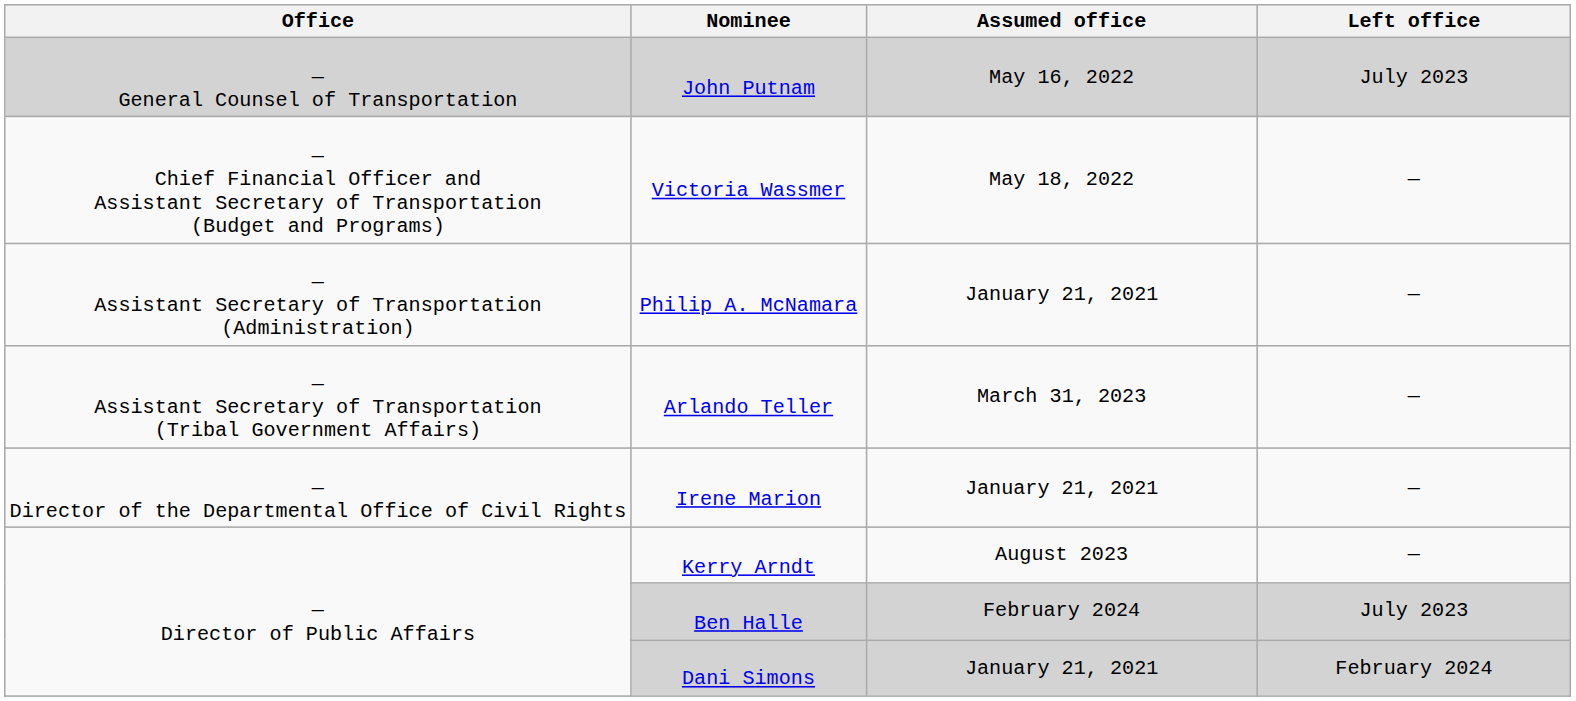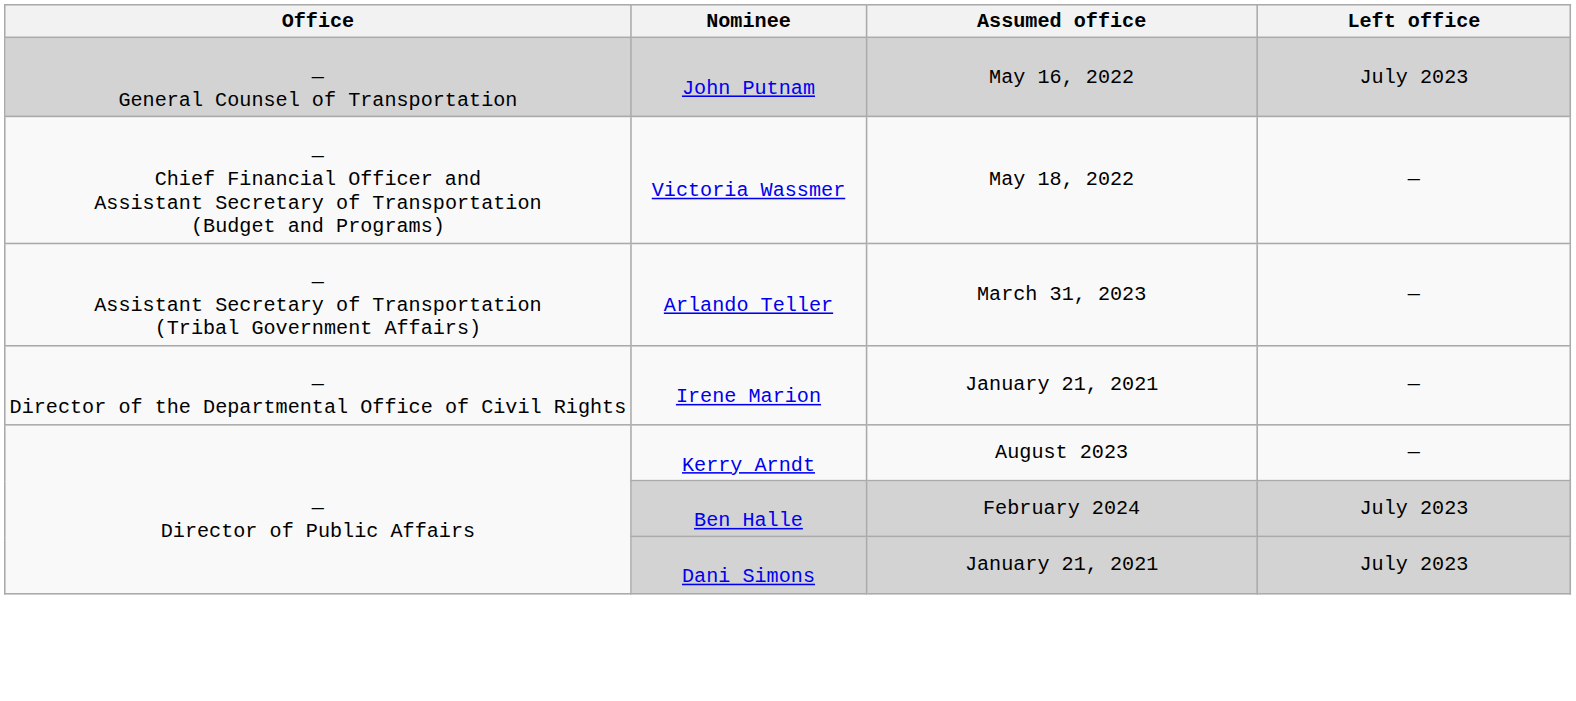- row: — Assistant Secretary of Transportation (Administration) | Philip A. McNamara | January 21, 2021 | —
Dani Simons | Left office: February 2024 -> July 2023
